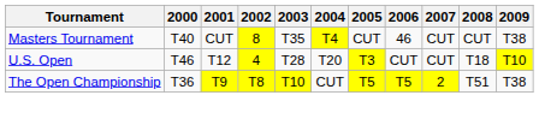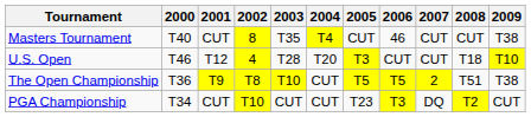+ row: PGA Championship | T34 | CUT | T10 | CUT | CUT | T23 | T3 | DQ | T2 | CUT
